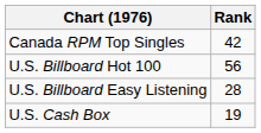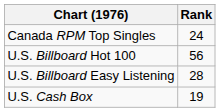Canada RPM Top Singles | Rank: 42 -> 24
